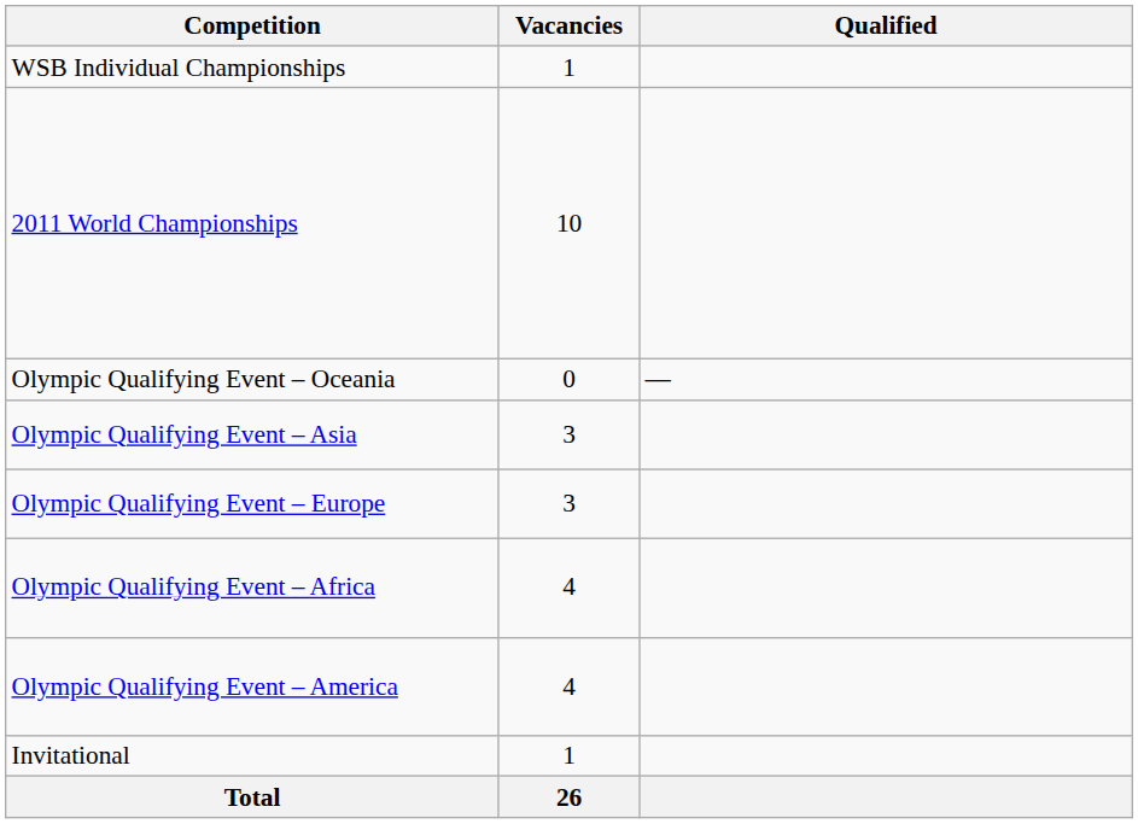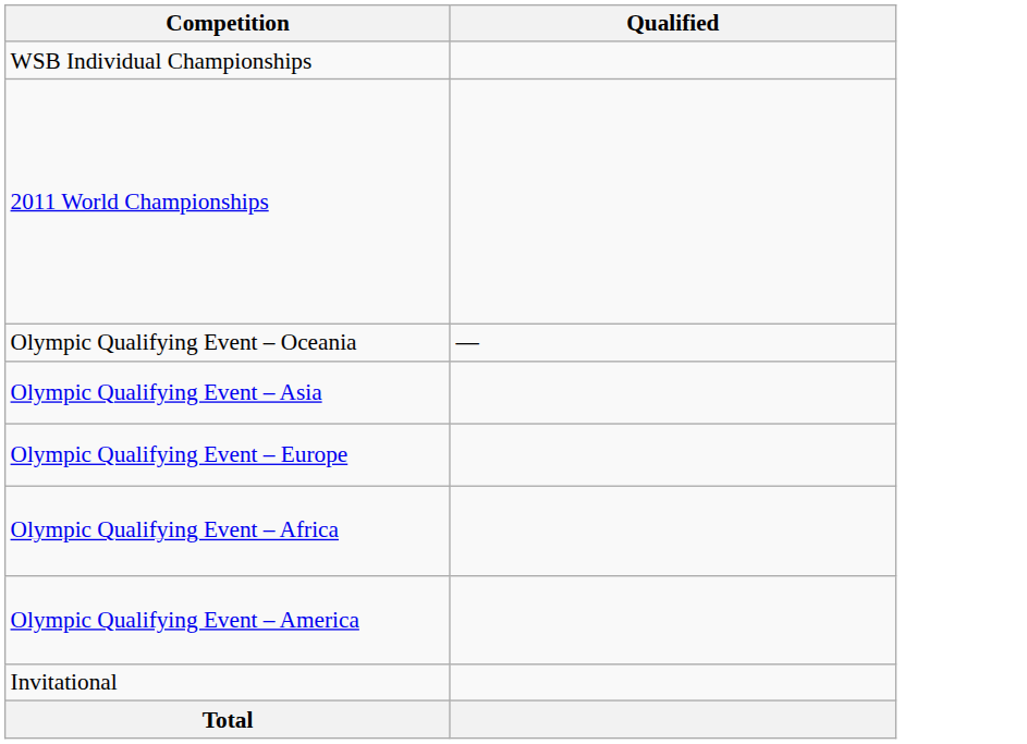- column: Vacancies | 1 | 10 | 0 | 3 | 3 | 4 | 4 | 1 | 26
